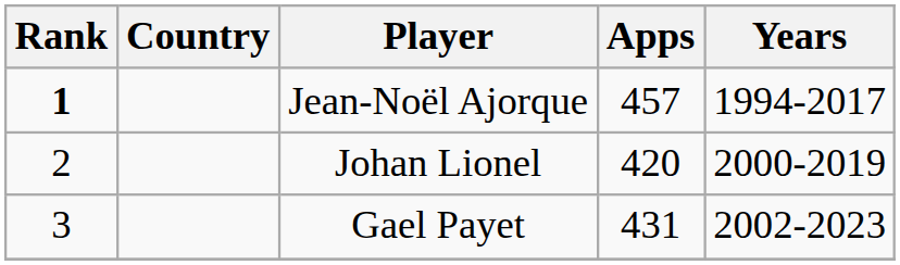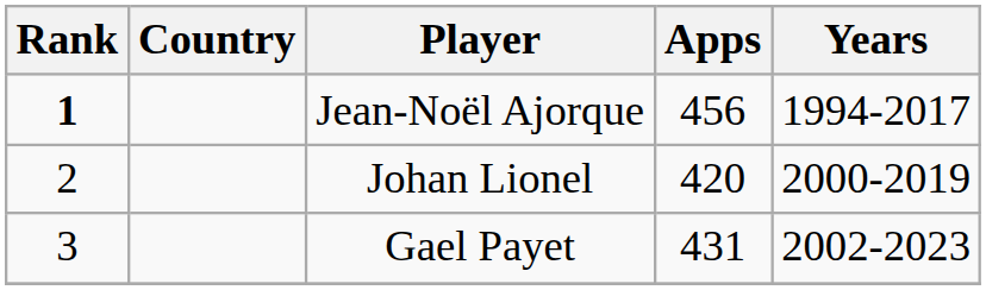Jean-Noël Ajorque | Apps: 457 -> 456
